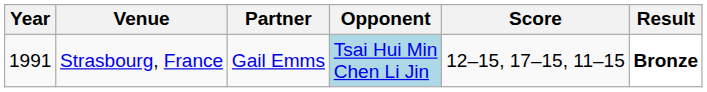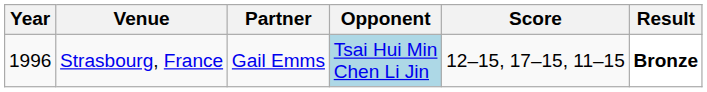Strasbourg, France | Year: 1991 -> 1996
